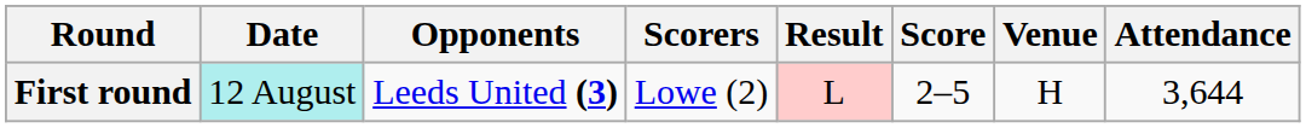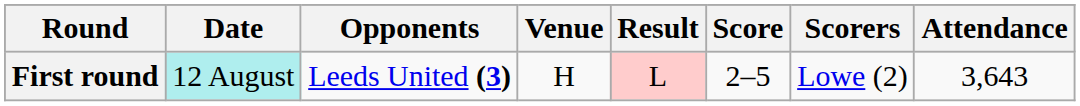columns swapped: Venue <-> Scorers
First round | Attendance: 3,644 -> 3,643
